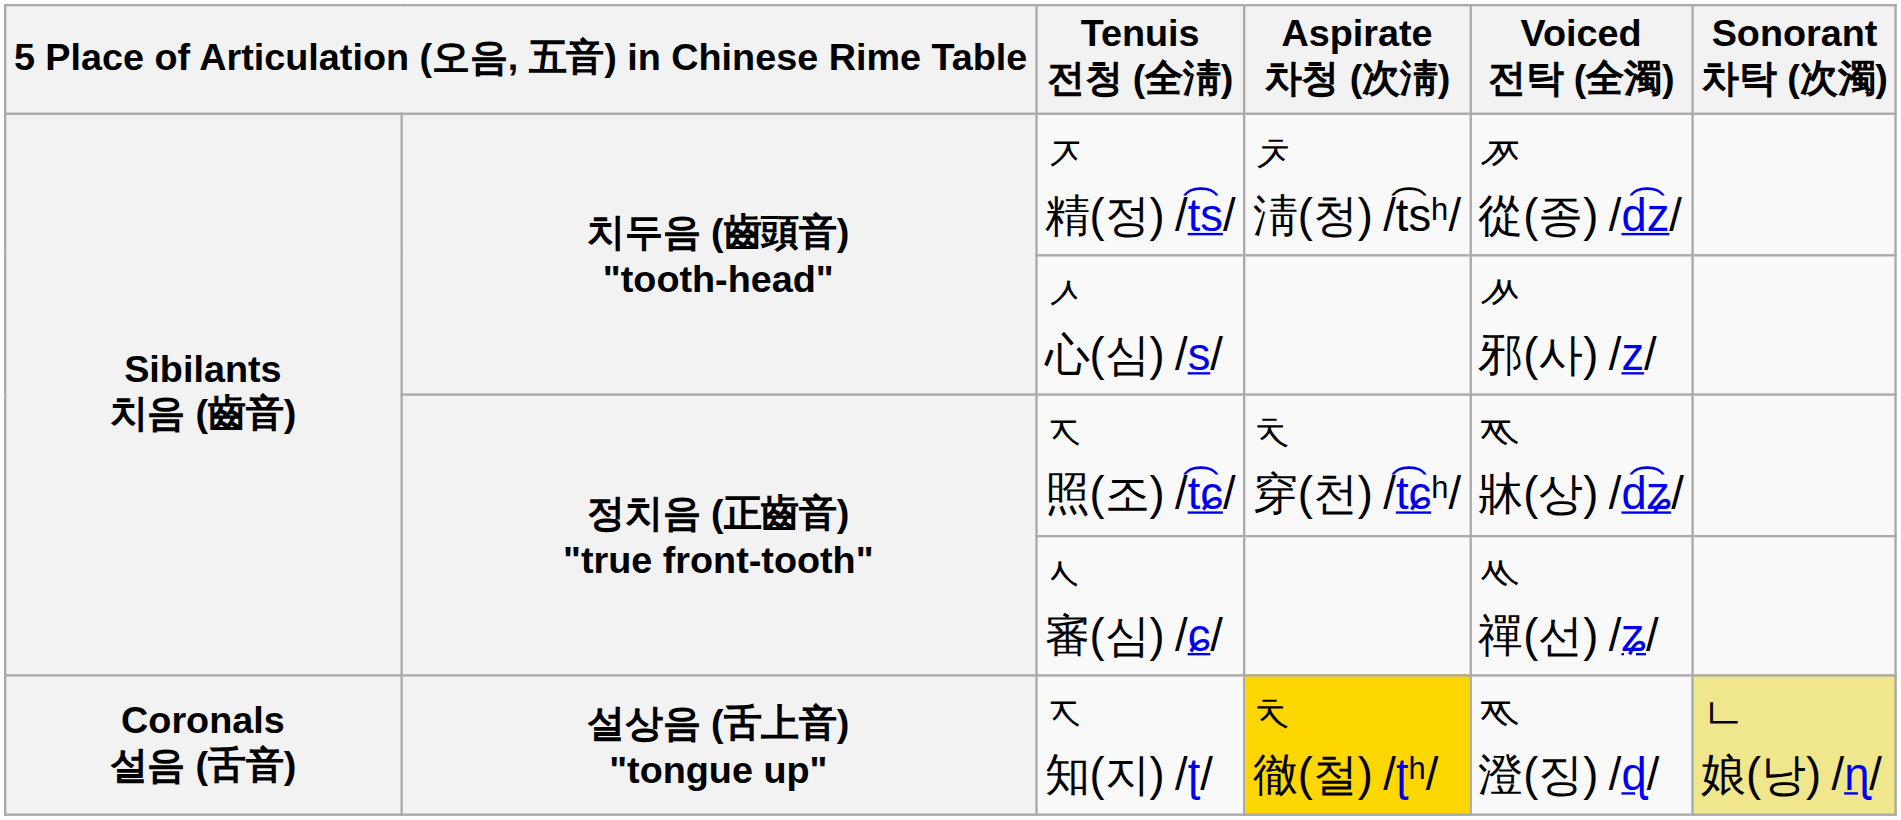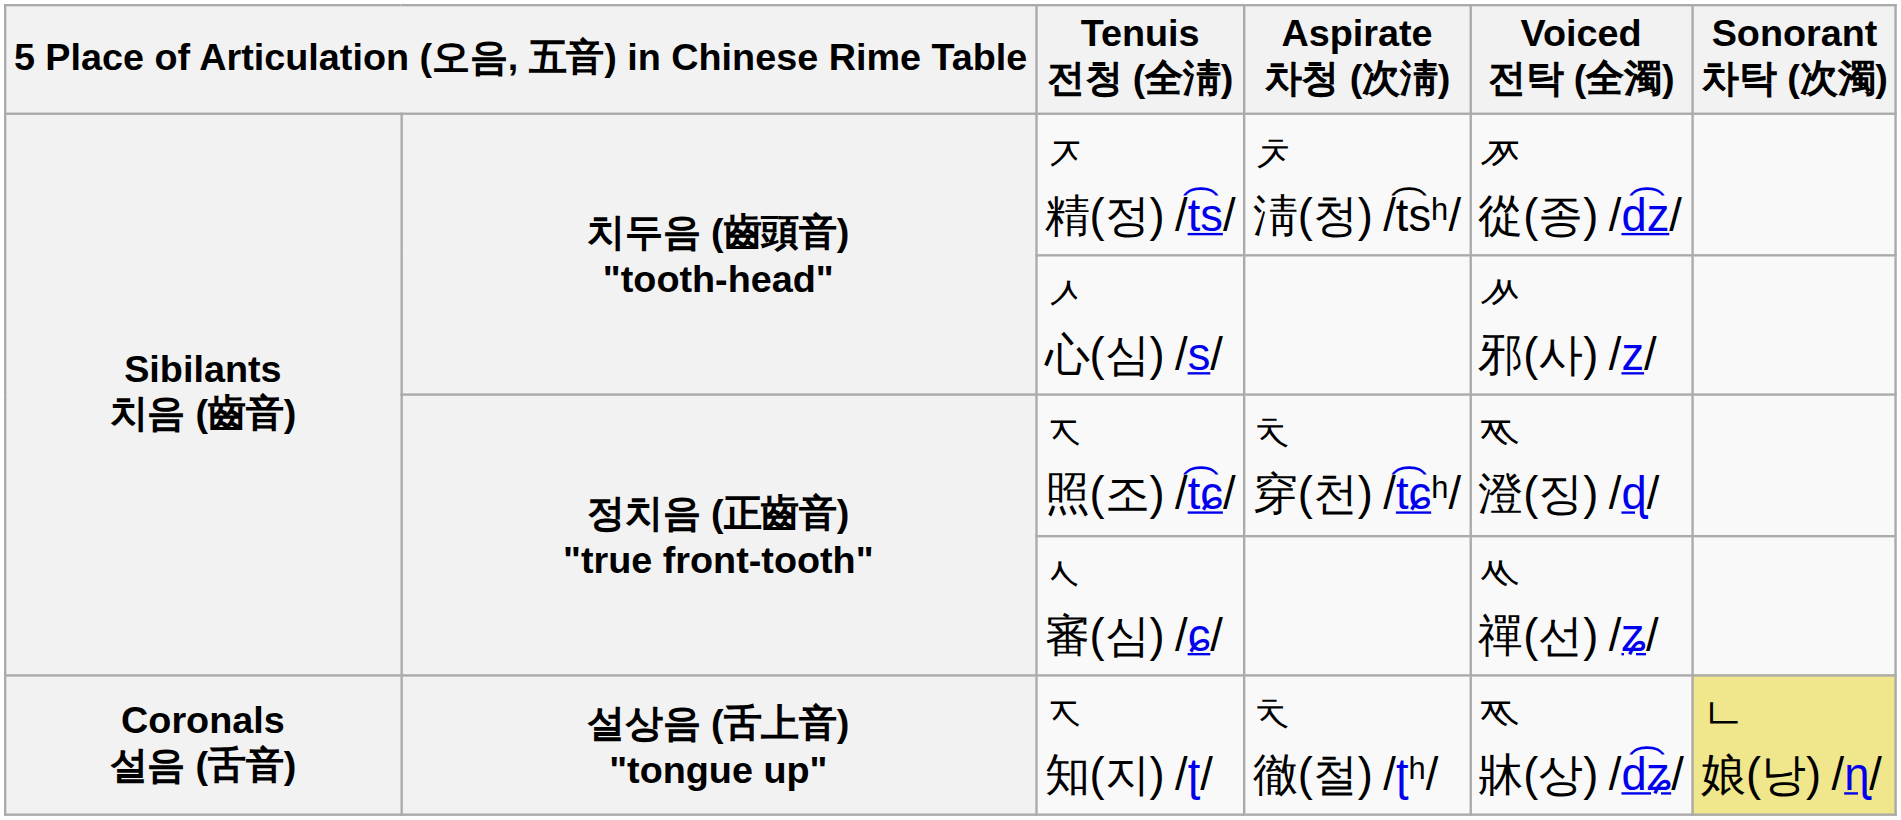ᅐ 照(조) /t͡ɕ/ | Voiced 전탁 (全濁): ᅑ 牀(상) /d͡ʑ/ -> ᅑ 澄(징) /ɖ/
ᅐ 知(지) /ʈ/ | Aspirate 차청 (次淸): gold background -> no background
ᅐ 知(지) /ʈ/ | Voiced 전탁 (全濁): ᅑ 澄(징) /ɖ/ -> ᅑ 牀(상) /d͡ʑ/
